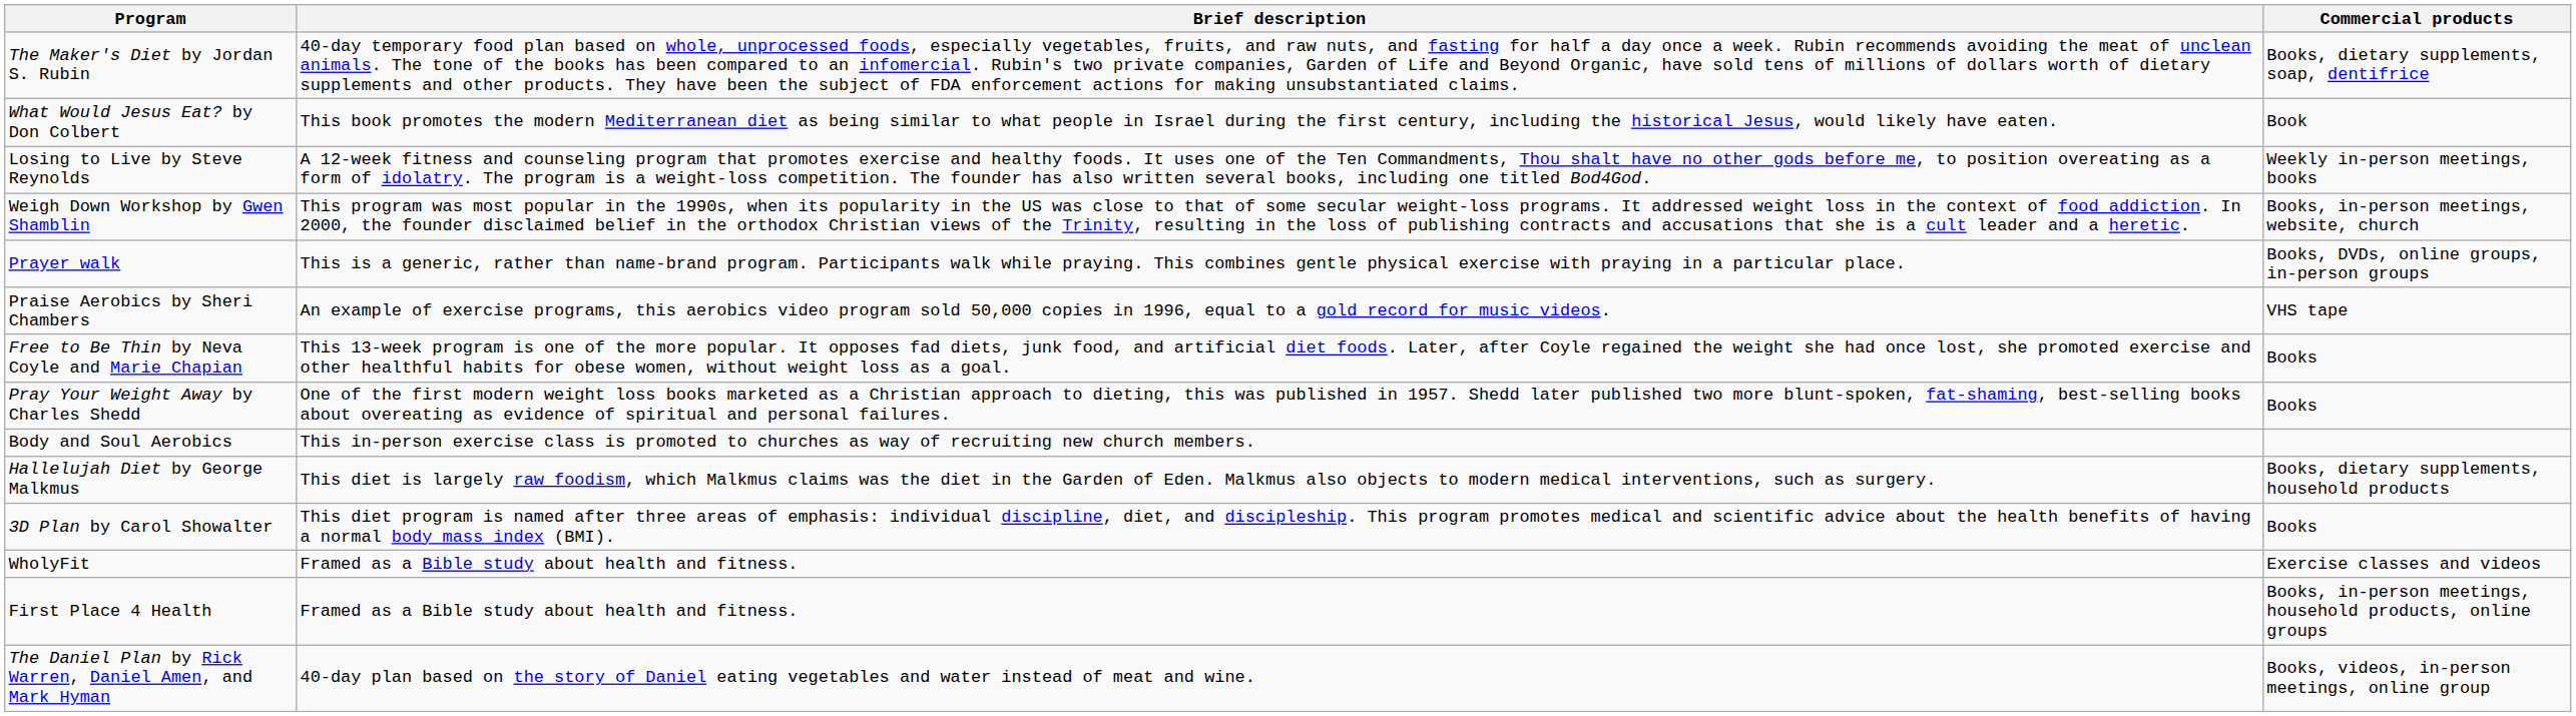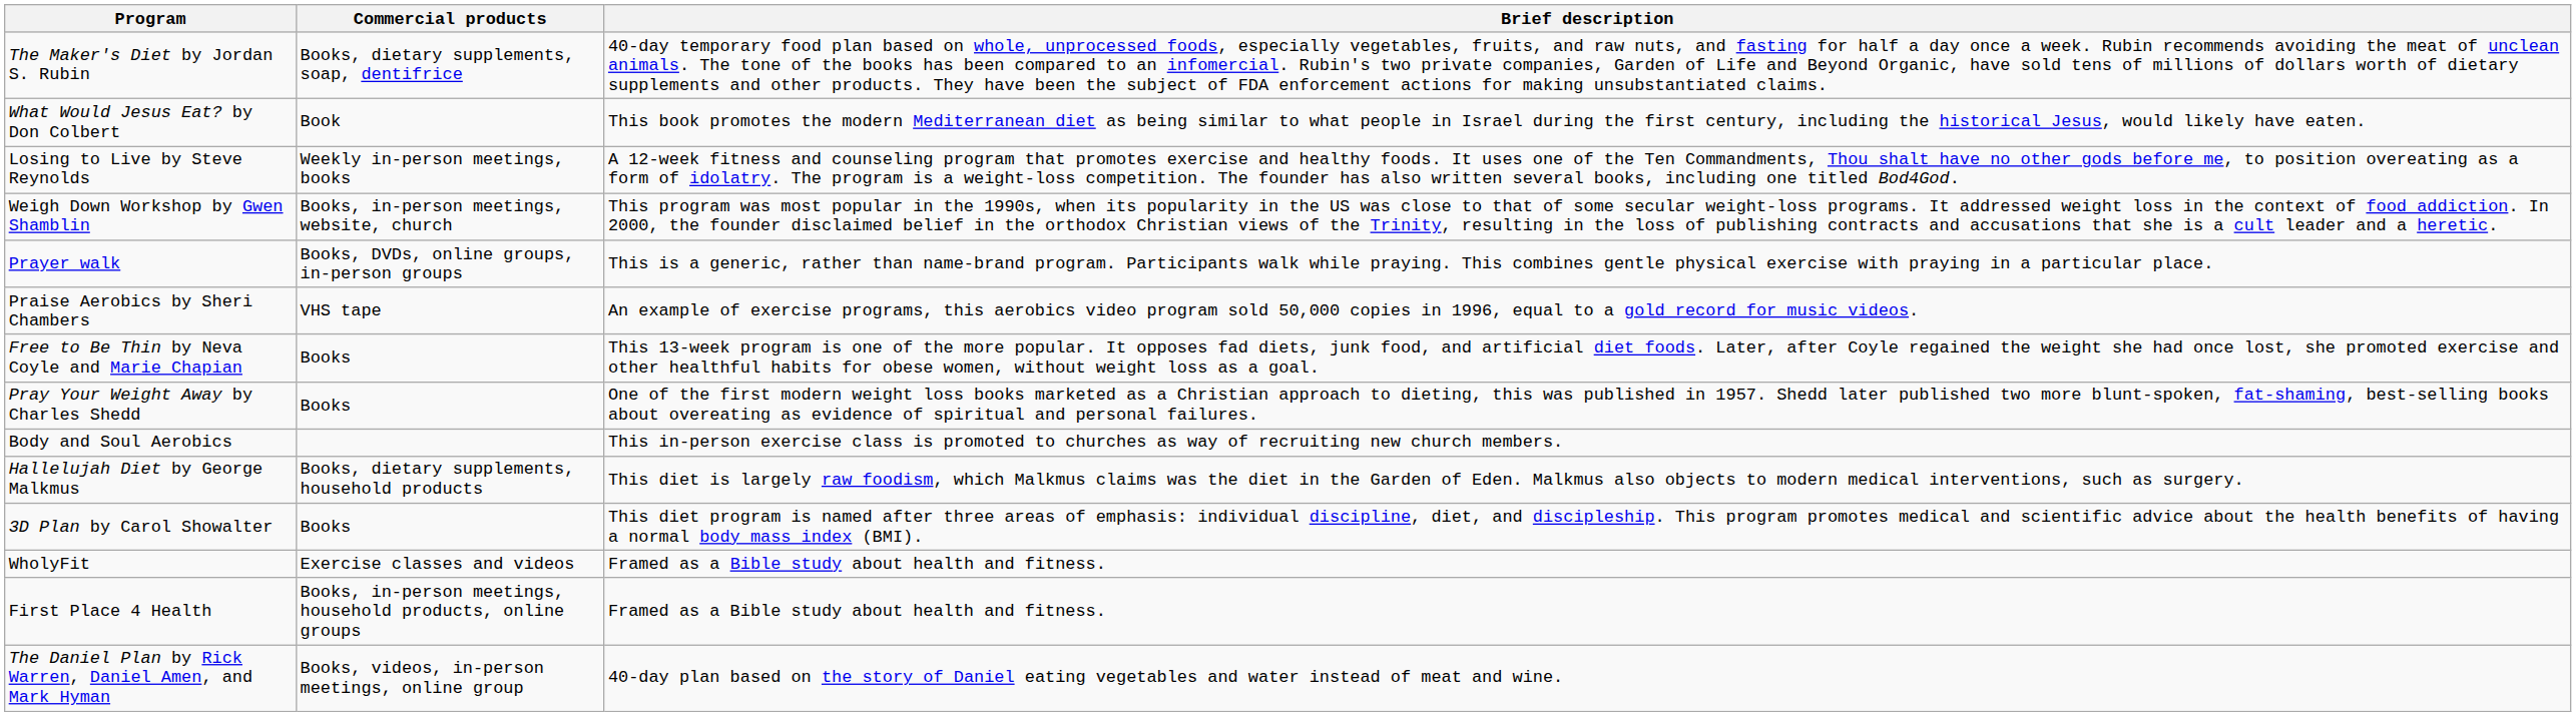columns swapped: Brief description <-> Commercial products
